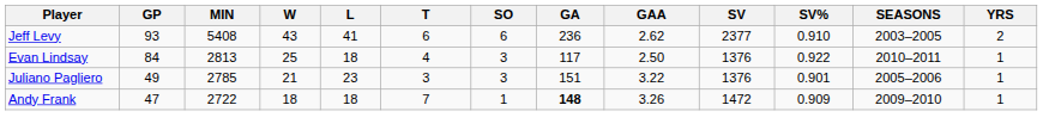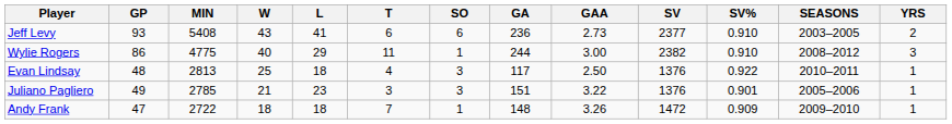Jeff Levy | GAA: 2.62 -> 2.73
+ row: Wylie Rogers | 86 | 4775 | 40 | 29 | 11 | 1 | 244 | 3.00 | 2382 | 0.910 | 2008–2012 | 3
Evan Lindsay | GP: 84 -> 48
Andy Frank | GA: bold -> normal
